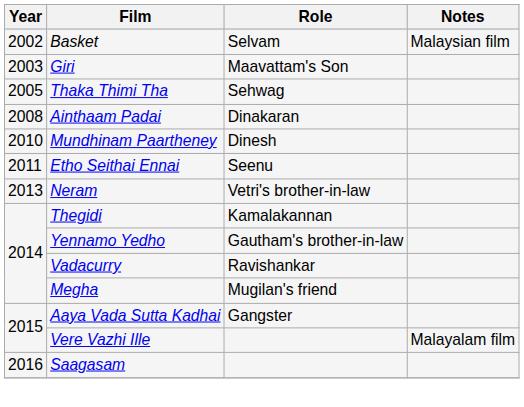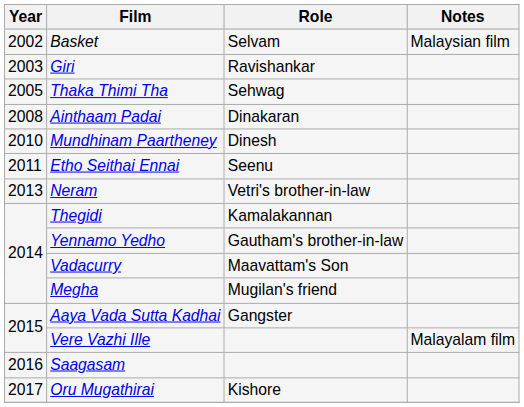Giri | Role: Maavattam's Son -> Ravishankar
Vadacurry | Role: Ravishankar -> Maavattam's Son
+ row: 2017 | Oru Mugathirai | Kishore
